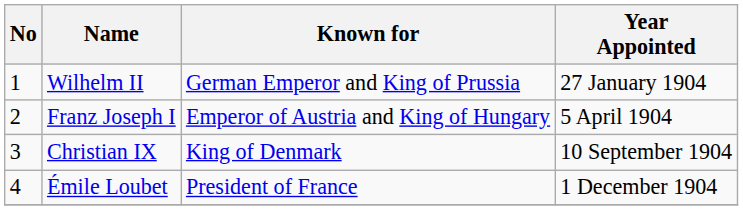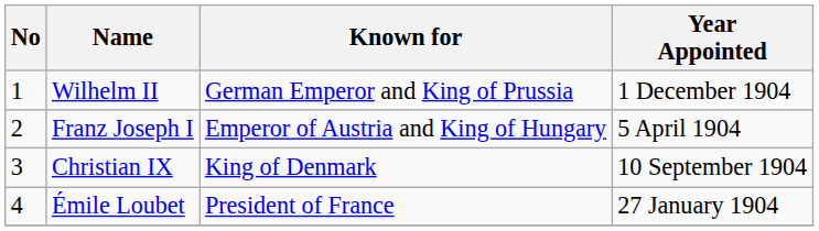Wilhelm II | Year Appointed: 27 January 1904 -> 1 December 1904
Émile Loubet | Year Appointed: 1 December 1904 -> 27 January 1904
